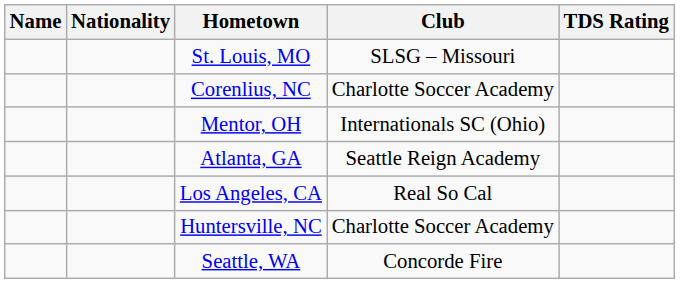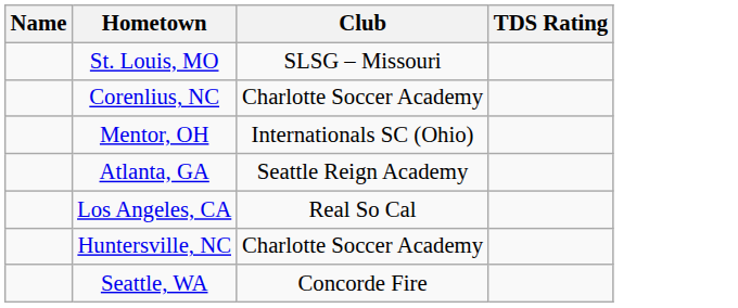- column: Nationality
